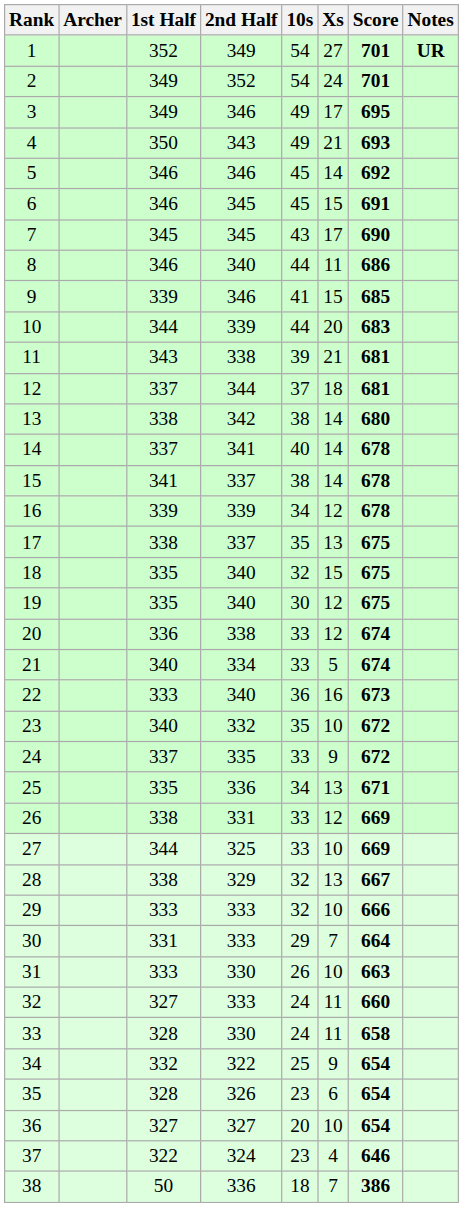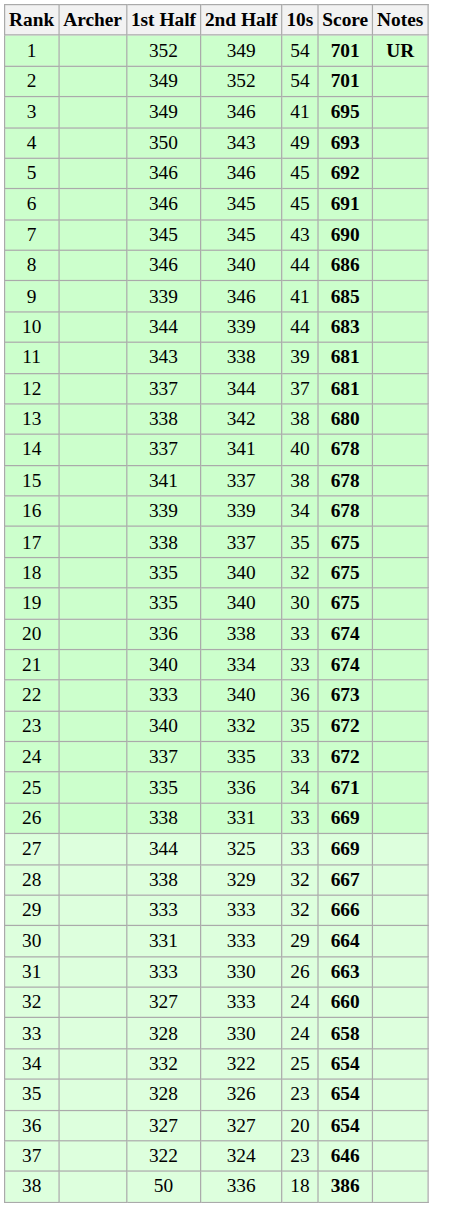- column: Xs | 27 | 24 | 17 | 21 | 14 | 15 | 17 | 11 | 15 | 20 | 21 | 18 | 14 | 14 | 14 | 12 | 13 | 15 | 12 | 12 | 5 | 16 | 10 | 9 | 13 | 12 | 10 | 13 | 10 | 7 | 10 | 11 | 11 | 9 | 6 | 10 | 4 | 7
3 | 10s: 49 -> 41
